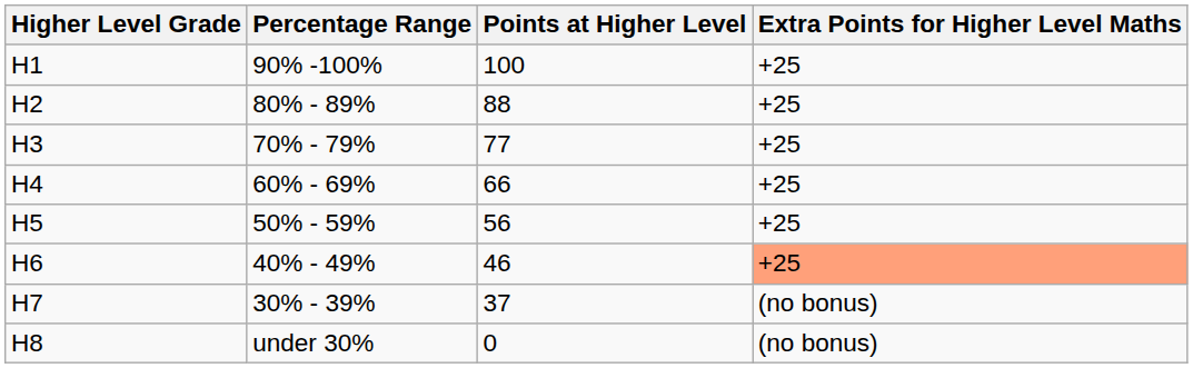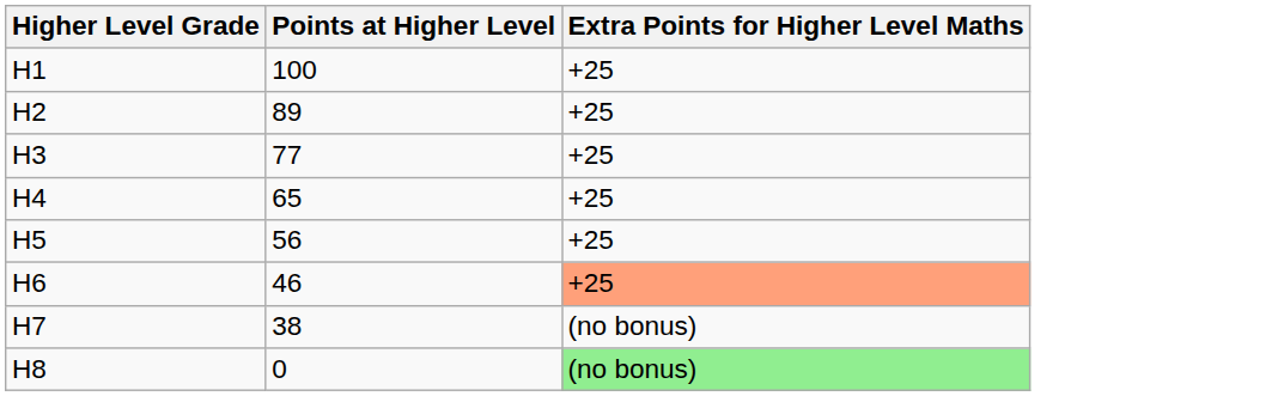- column: Percentage Range | 90% -100% | 80% - 89% | 70% - 79% | 60% - 69% | 50% - 59% | 40% - 49% | 30% - 39% | under 30%
H2 | Points at Higher Level: 88 -> 89
H4 | Points at Higher Level: 66 -> 65
H7 | Points at Higher Level: 37 -> 38
H8 | Extra Points for Higher Level Maths: no background -> lightgreen background
